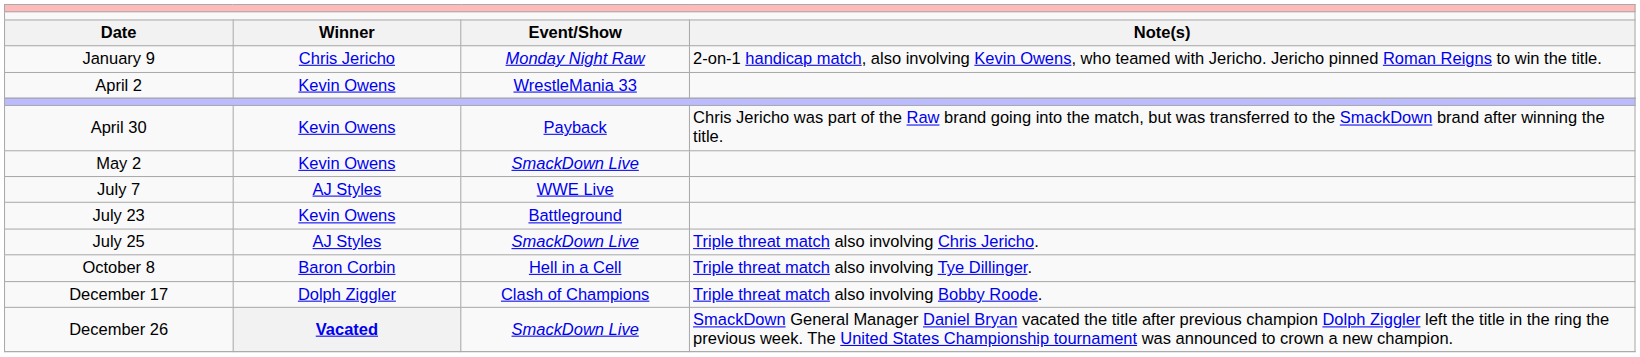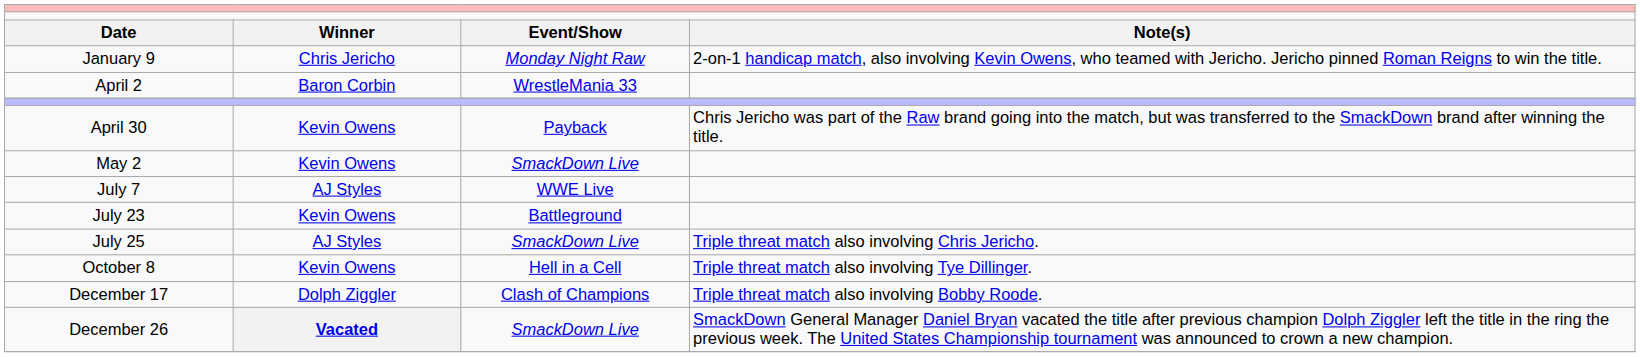April 2 | column 2: Kevin Owens -> Baron Corbin
October 8 | column 2: Baron Corbin -> Kevin Owens
